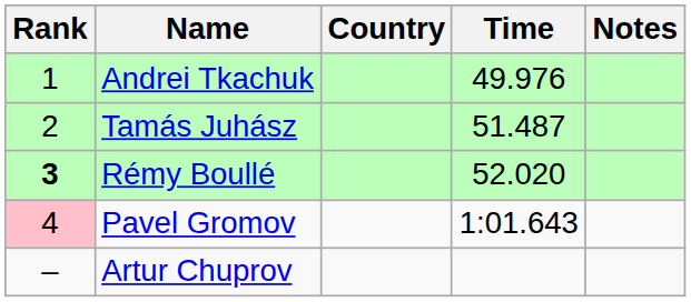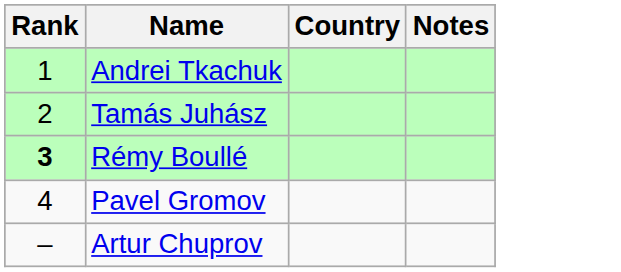- column: Time | 49.976 | 51.487 | 52.020 | 1:01.643
Pavel Gromov | Rank: pink background -> no background
